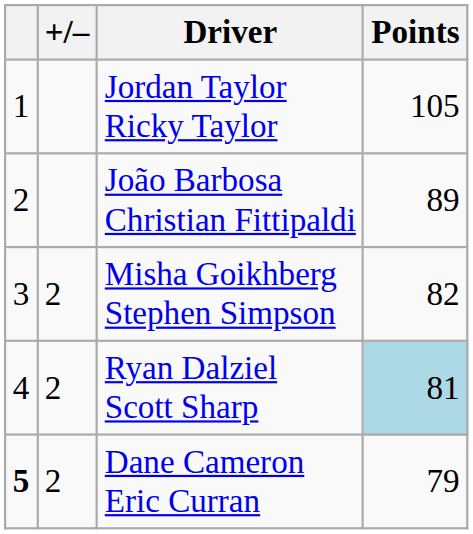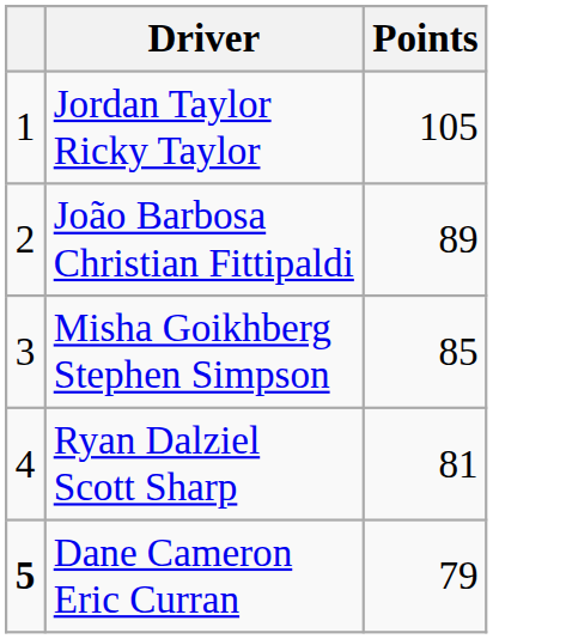- column: +/– | 2 | 2 | 2
Misha Goikhberg Stephen Simpson | Points: 82 -> 85
Ryan Dalziel Scott Sharp | Points: lightblue background -> no background
